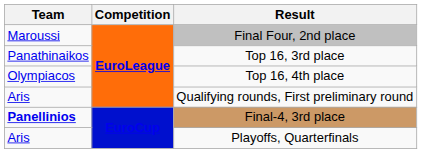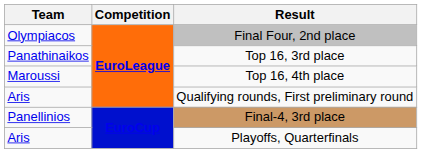Final Four, 2nd place | Team: Maroussi -> Olympiacos
Top 16, 4th place | Team: Olympiacos -> Maroussi
Final-4, 3rd place | Team: bold -> normal
